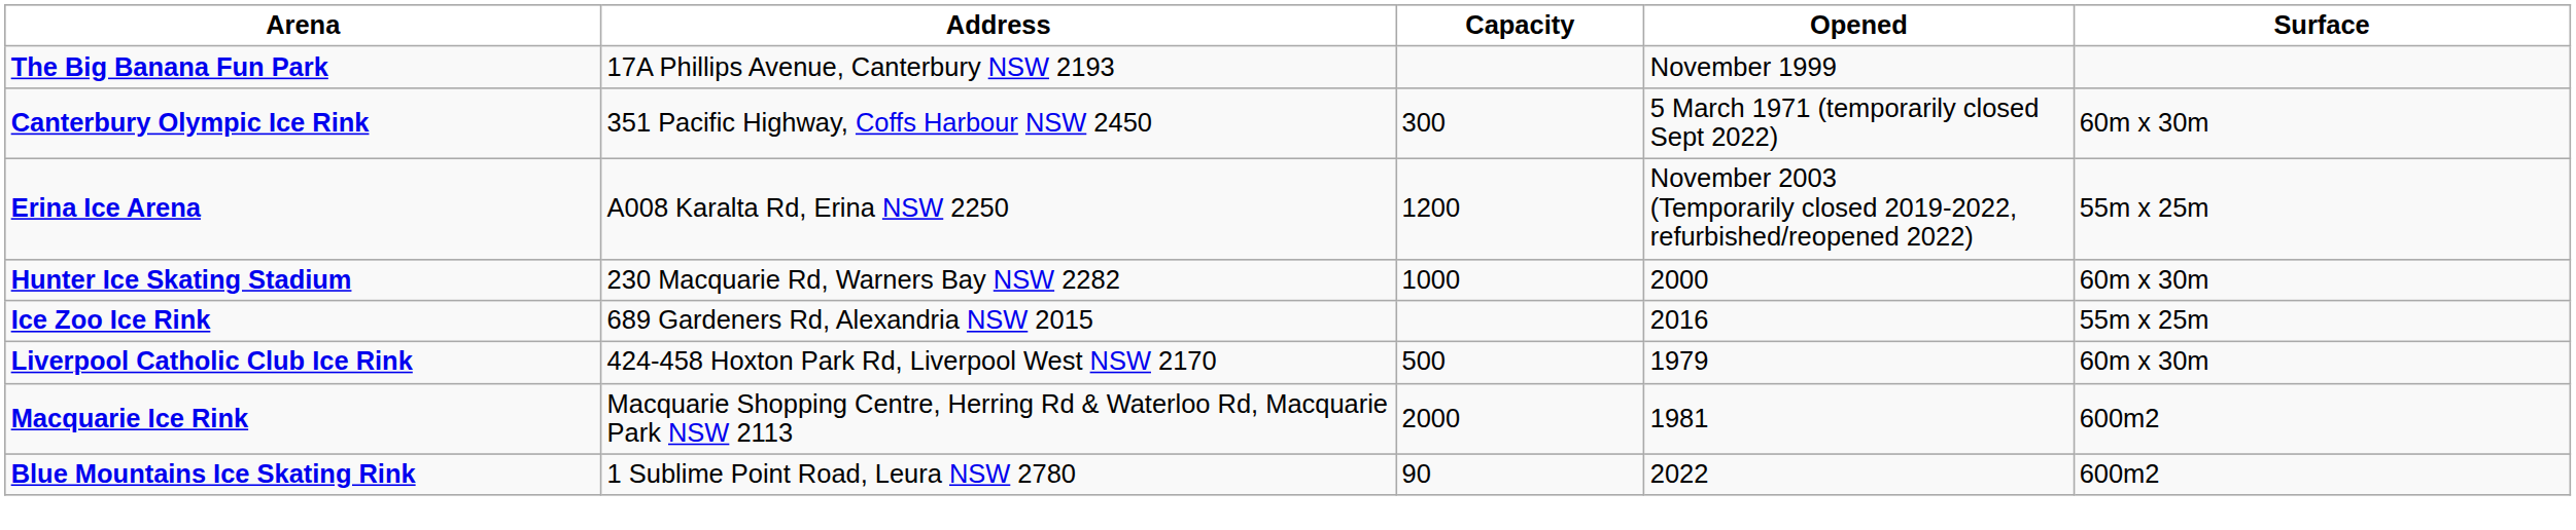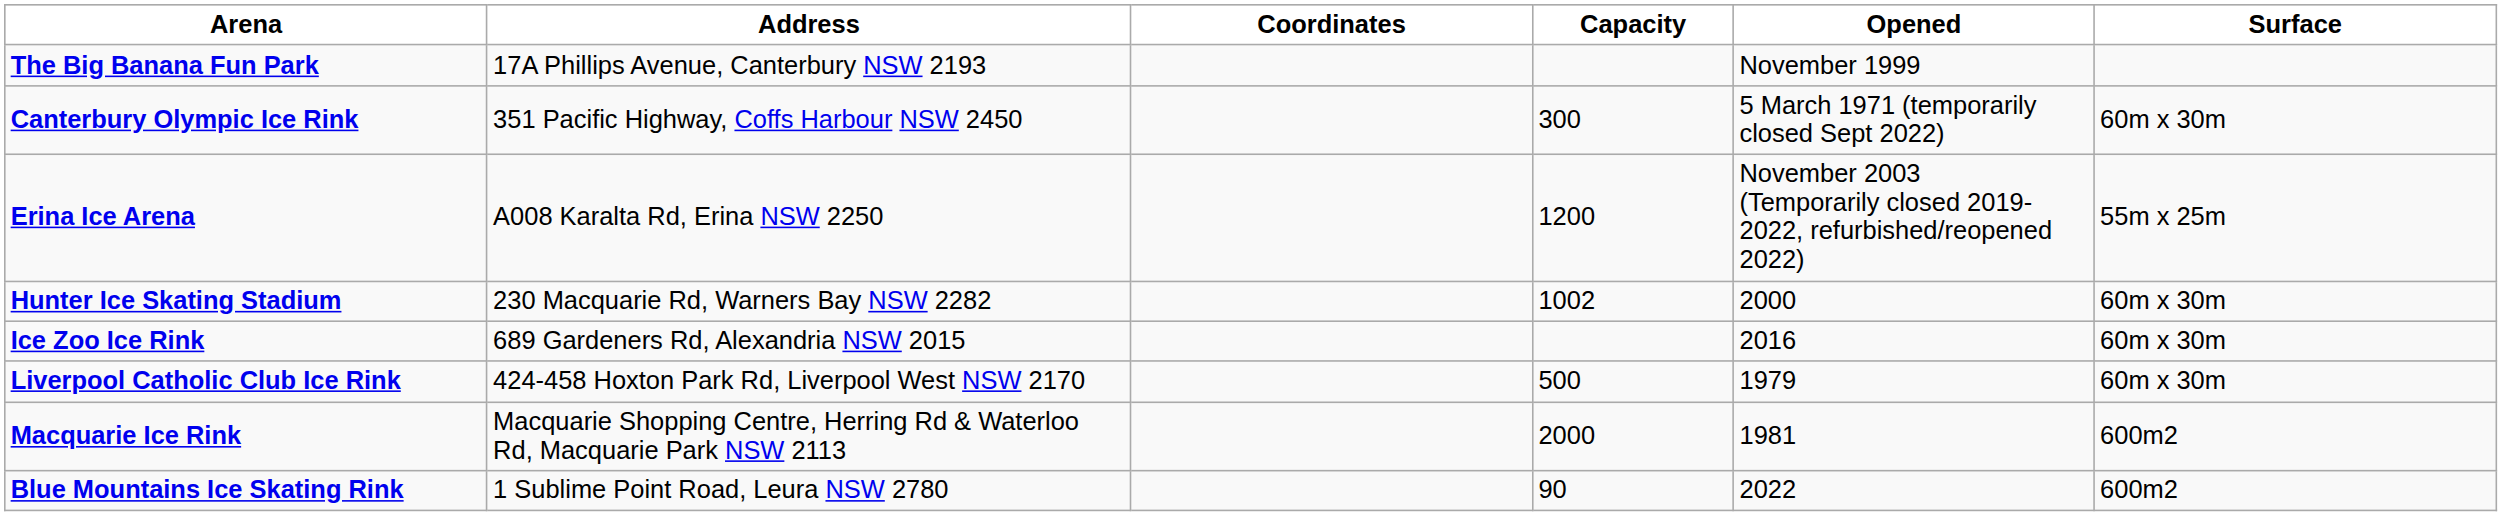+ column: Coordinates
Hunter Ice Skating Stadium | Capacity: 1000 -> 1002
Ice Zoo Ice Rink | Surface: 55m x 25m -> 60m x 30m
